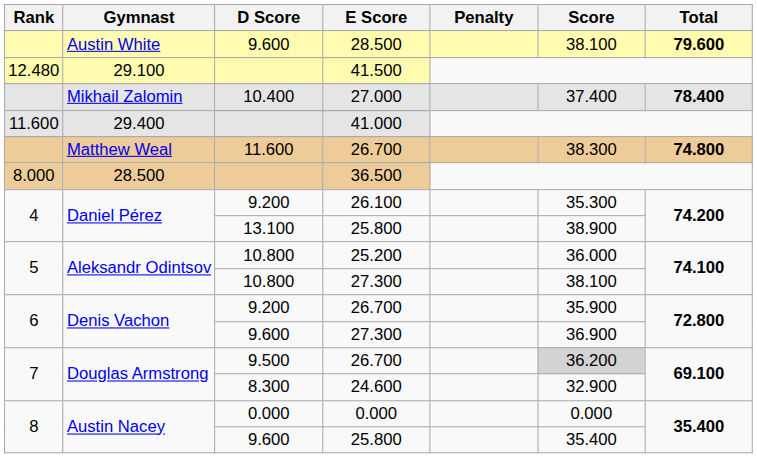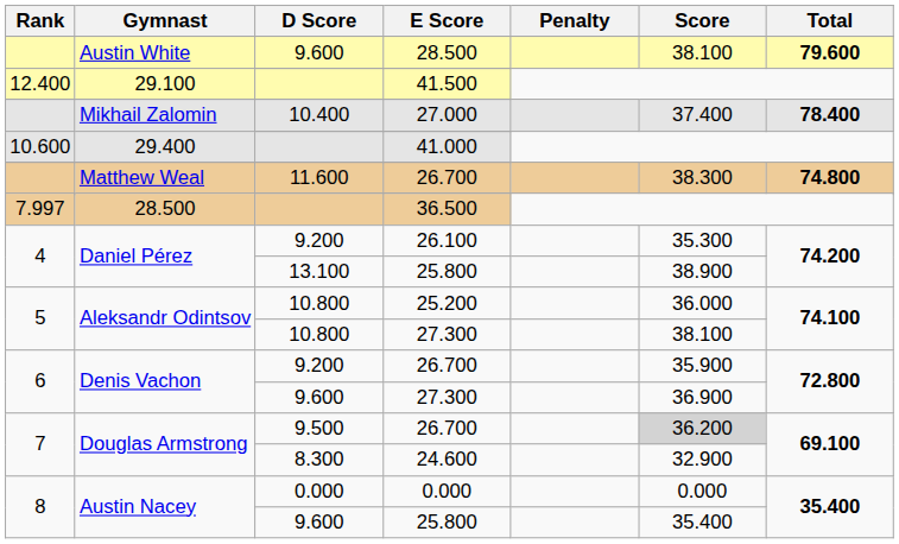41.500 | Rank: 12.480 -> 12.400
41.000 | Rank: 11.600 -> 10.600
36.500 | Rank: 8.000 -> 7.997
